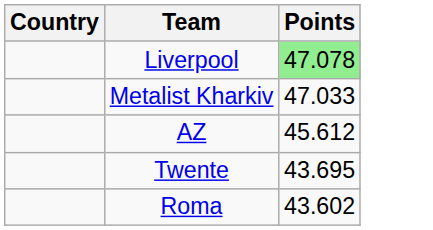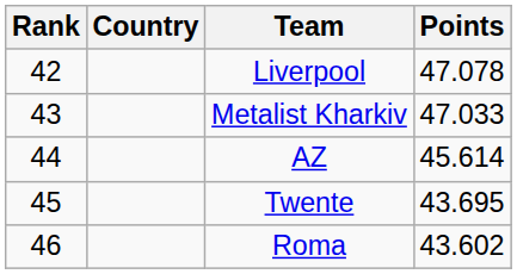+ column: Rank | 42 | 43 | 44 | 45 | 46
Liverpool | Points: lightgreen background -> no background
AZ | Points: 45.612 -> 45.614
